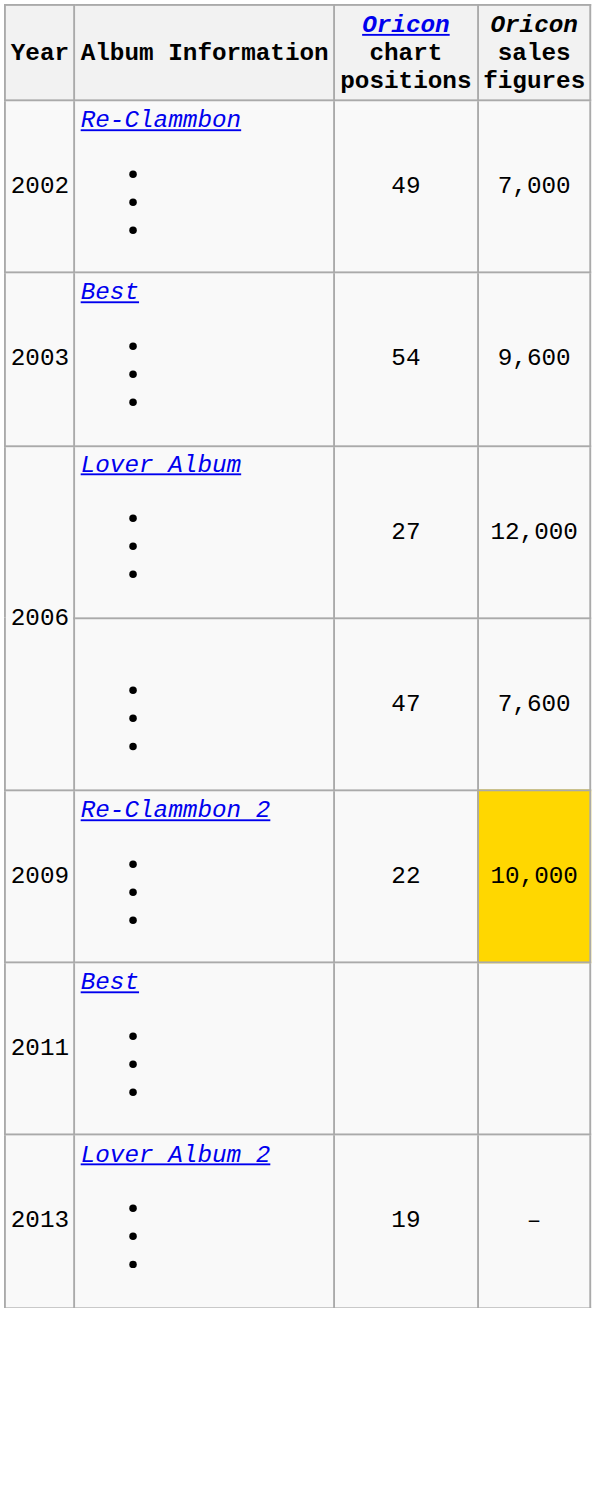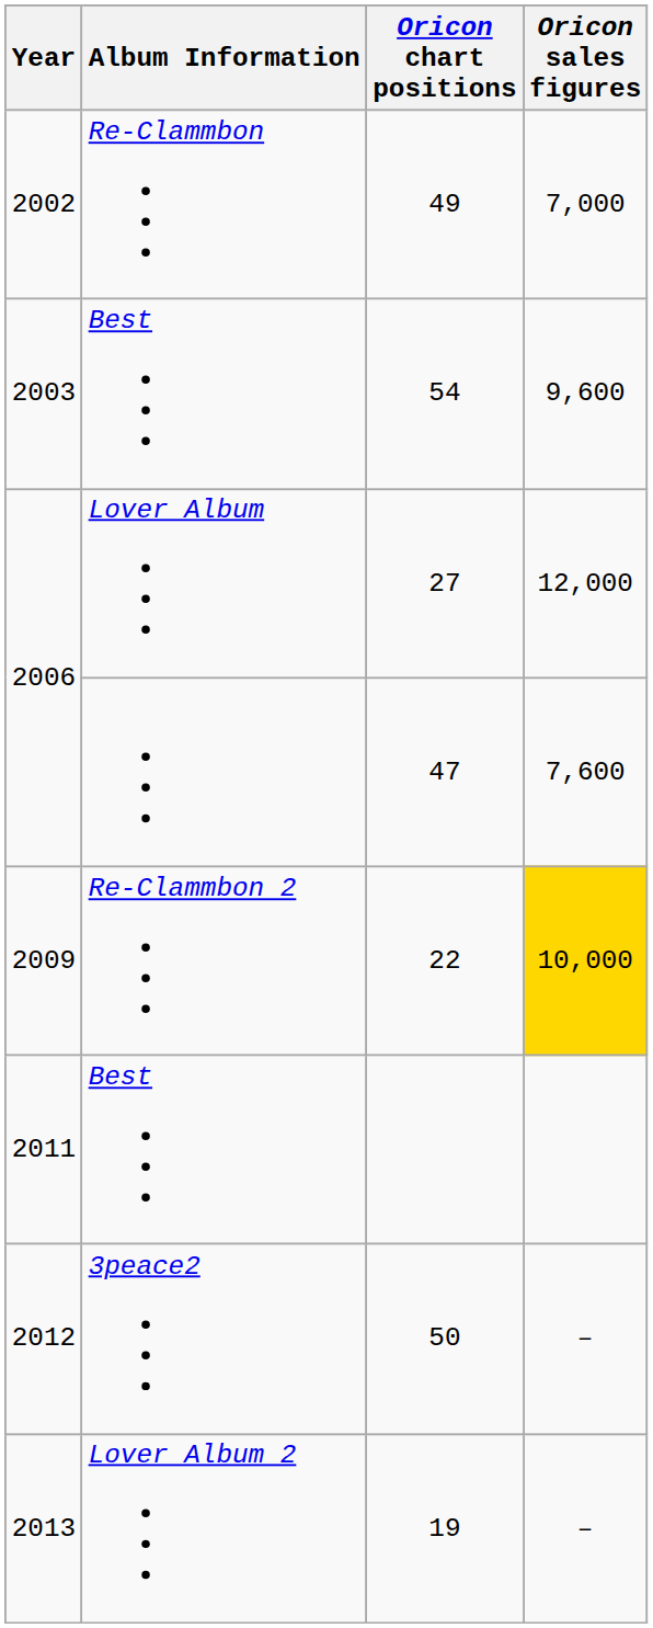+ row: 2012 | 3peace2 | 50 | –
